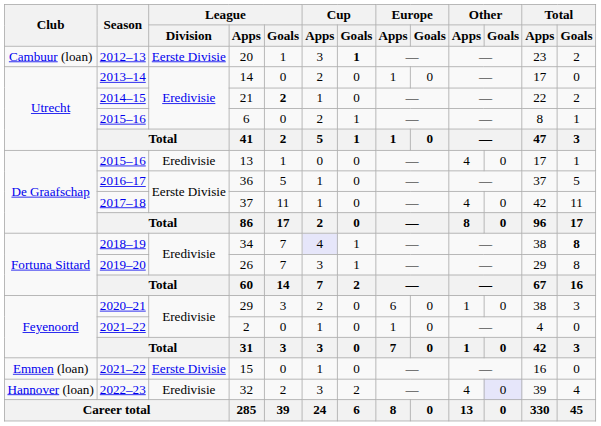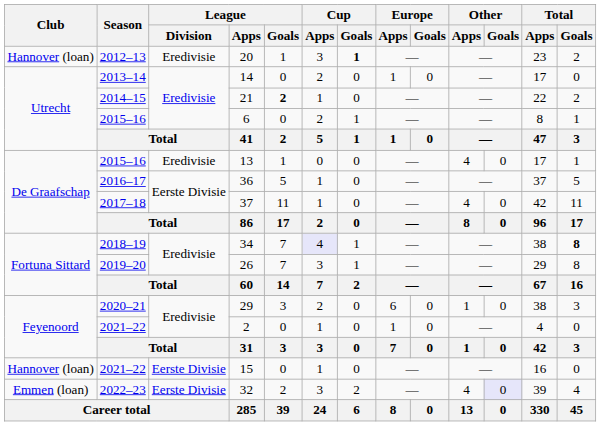20 | Club: Cambuur (loan) -> Hannover (loan)
20 | League / Division: Eerste Divisie -> Eredivisie
15 | Club: Emmen (loan) -> Hannover (loan)
32 | Club: Hannover (loan) -> Emmen (loan)
32 | League / Division: Eredivisie -> Eerste Divisie
